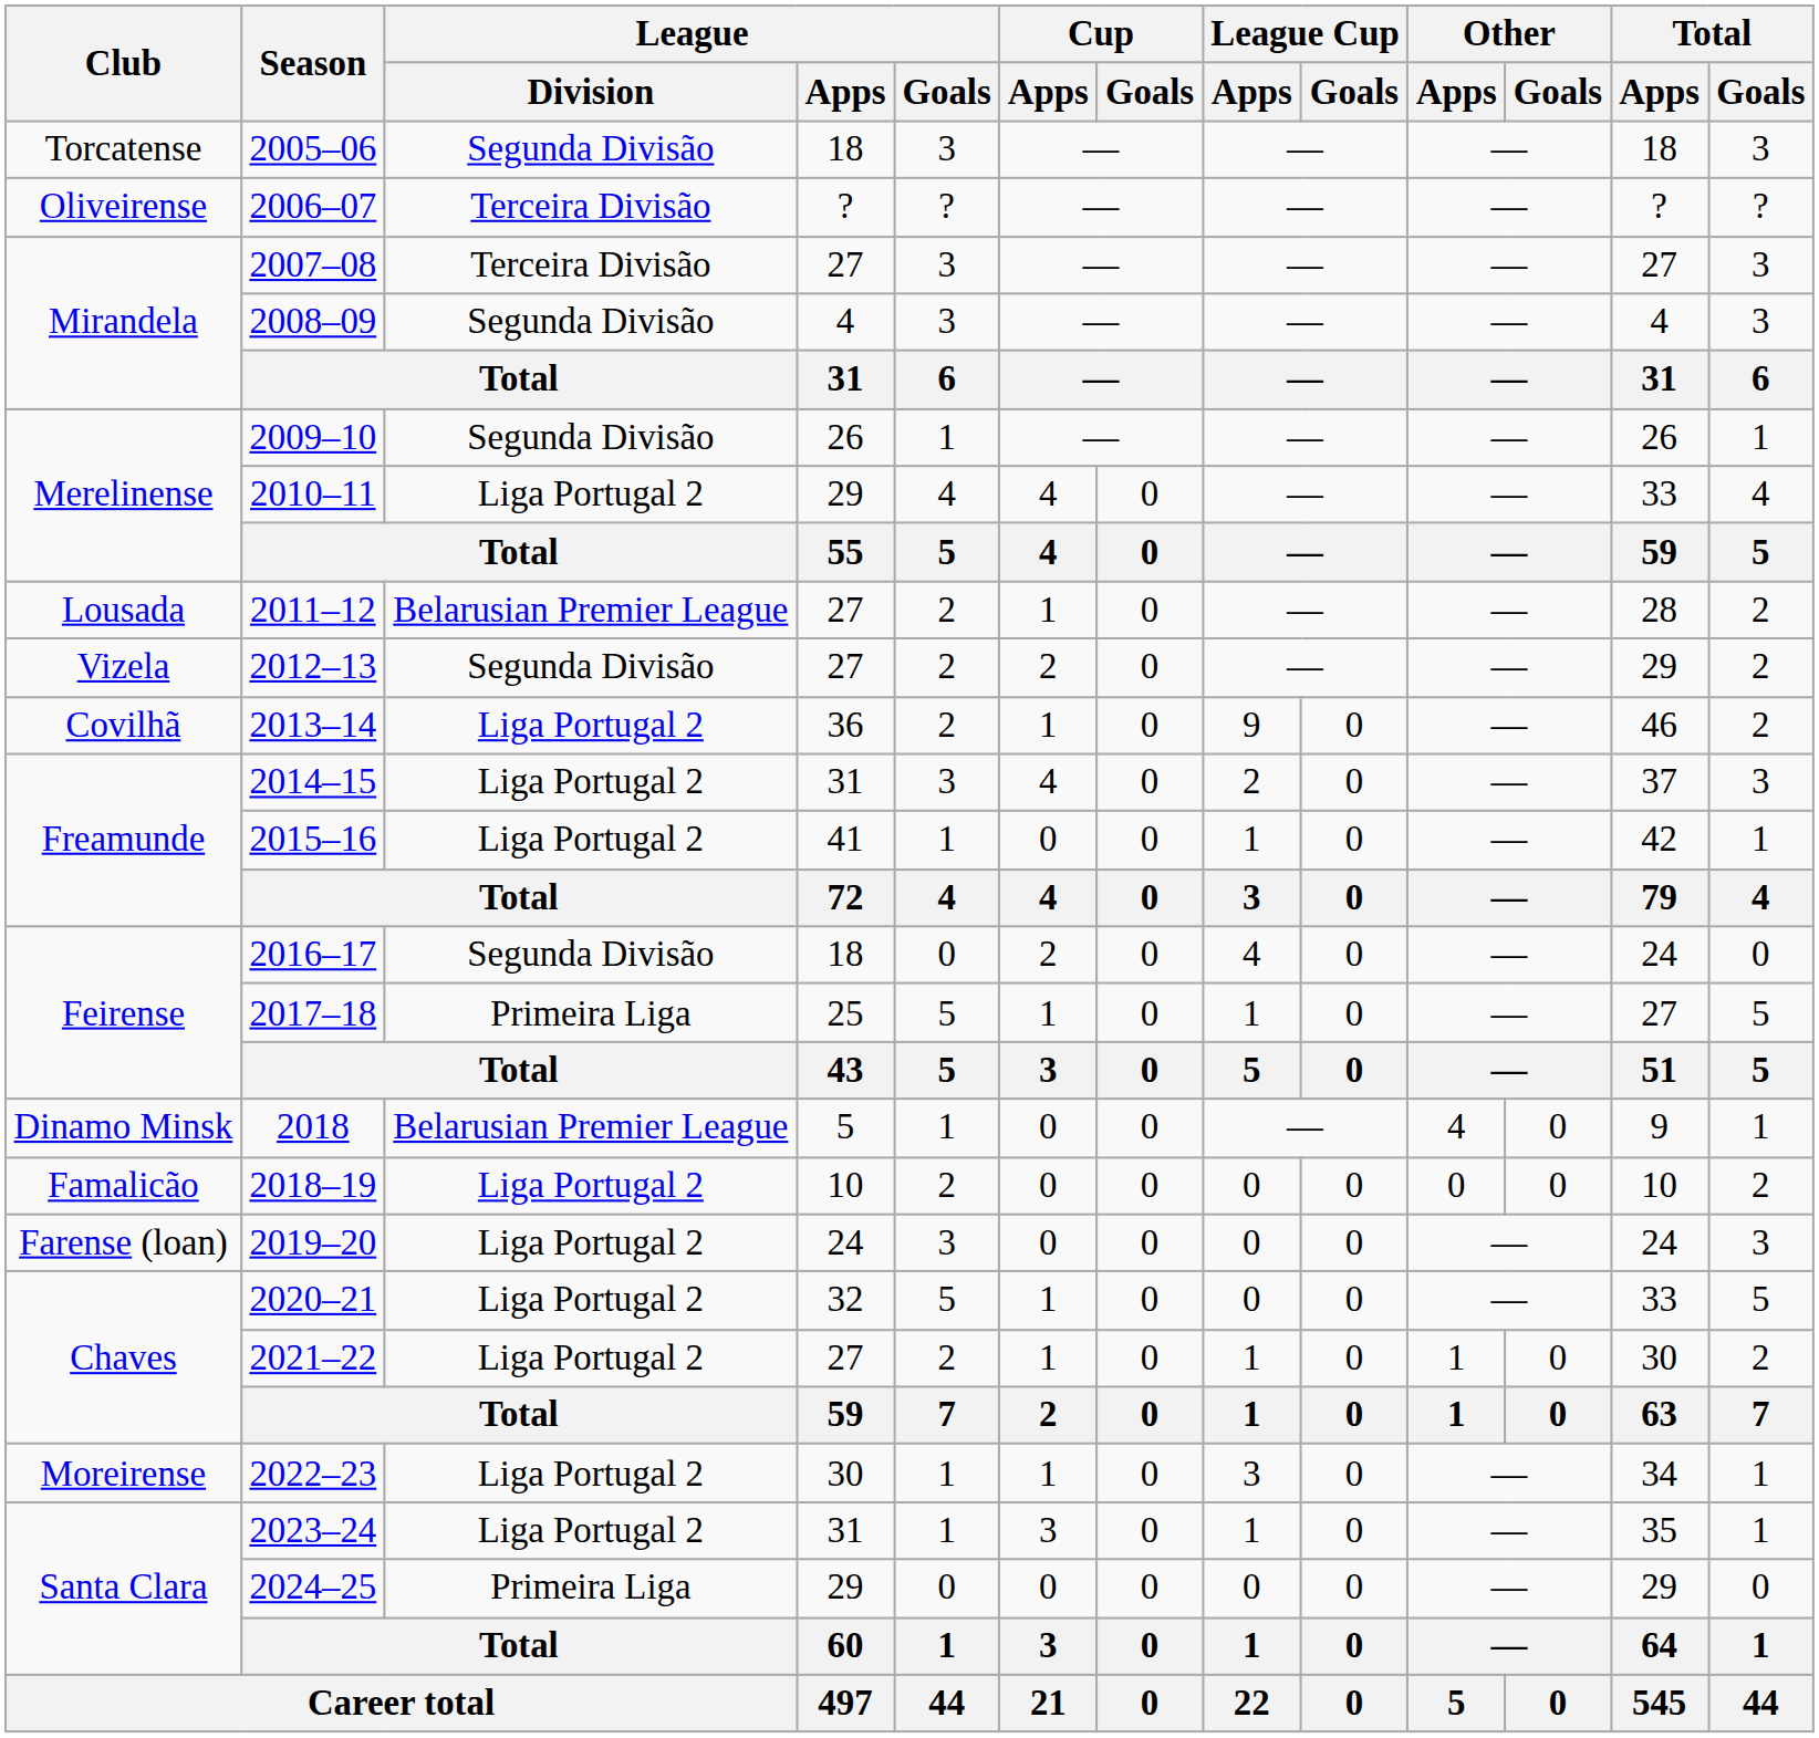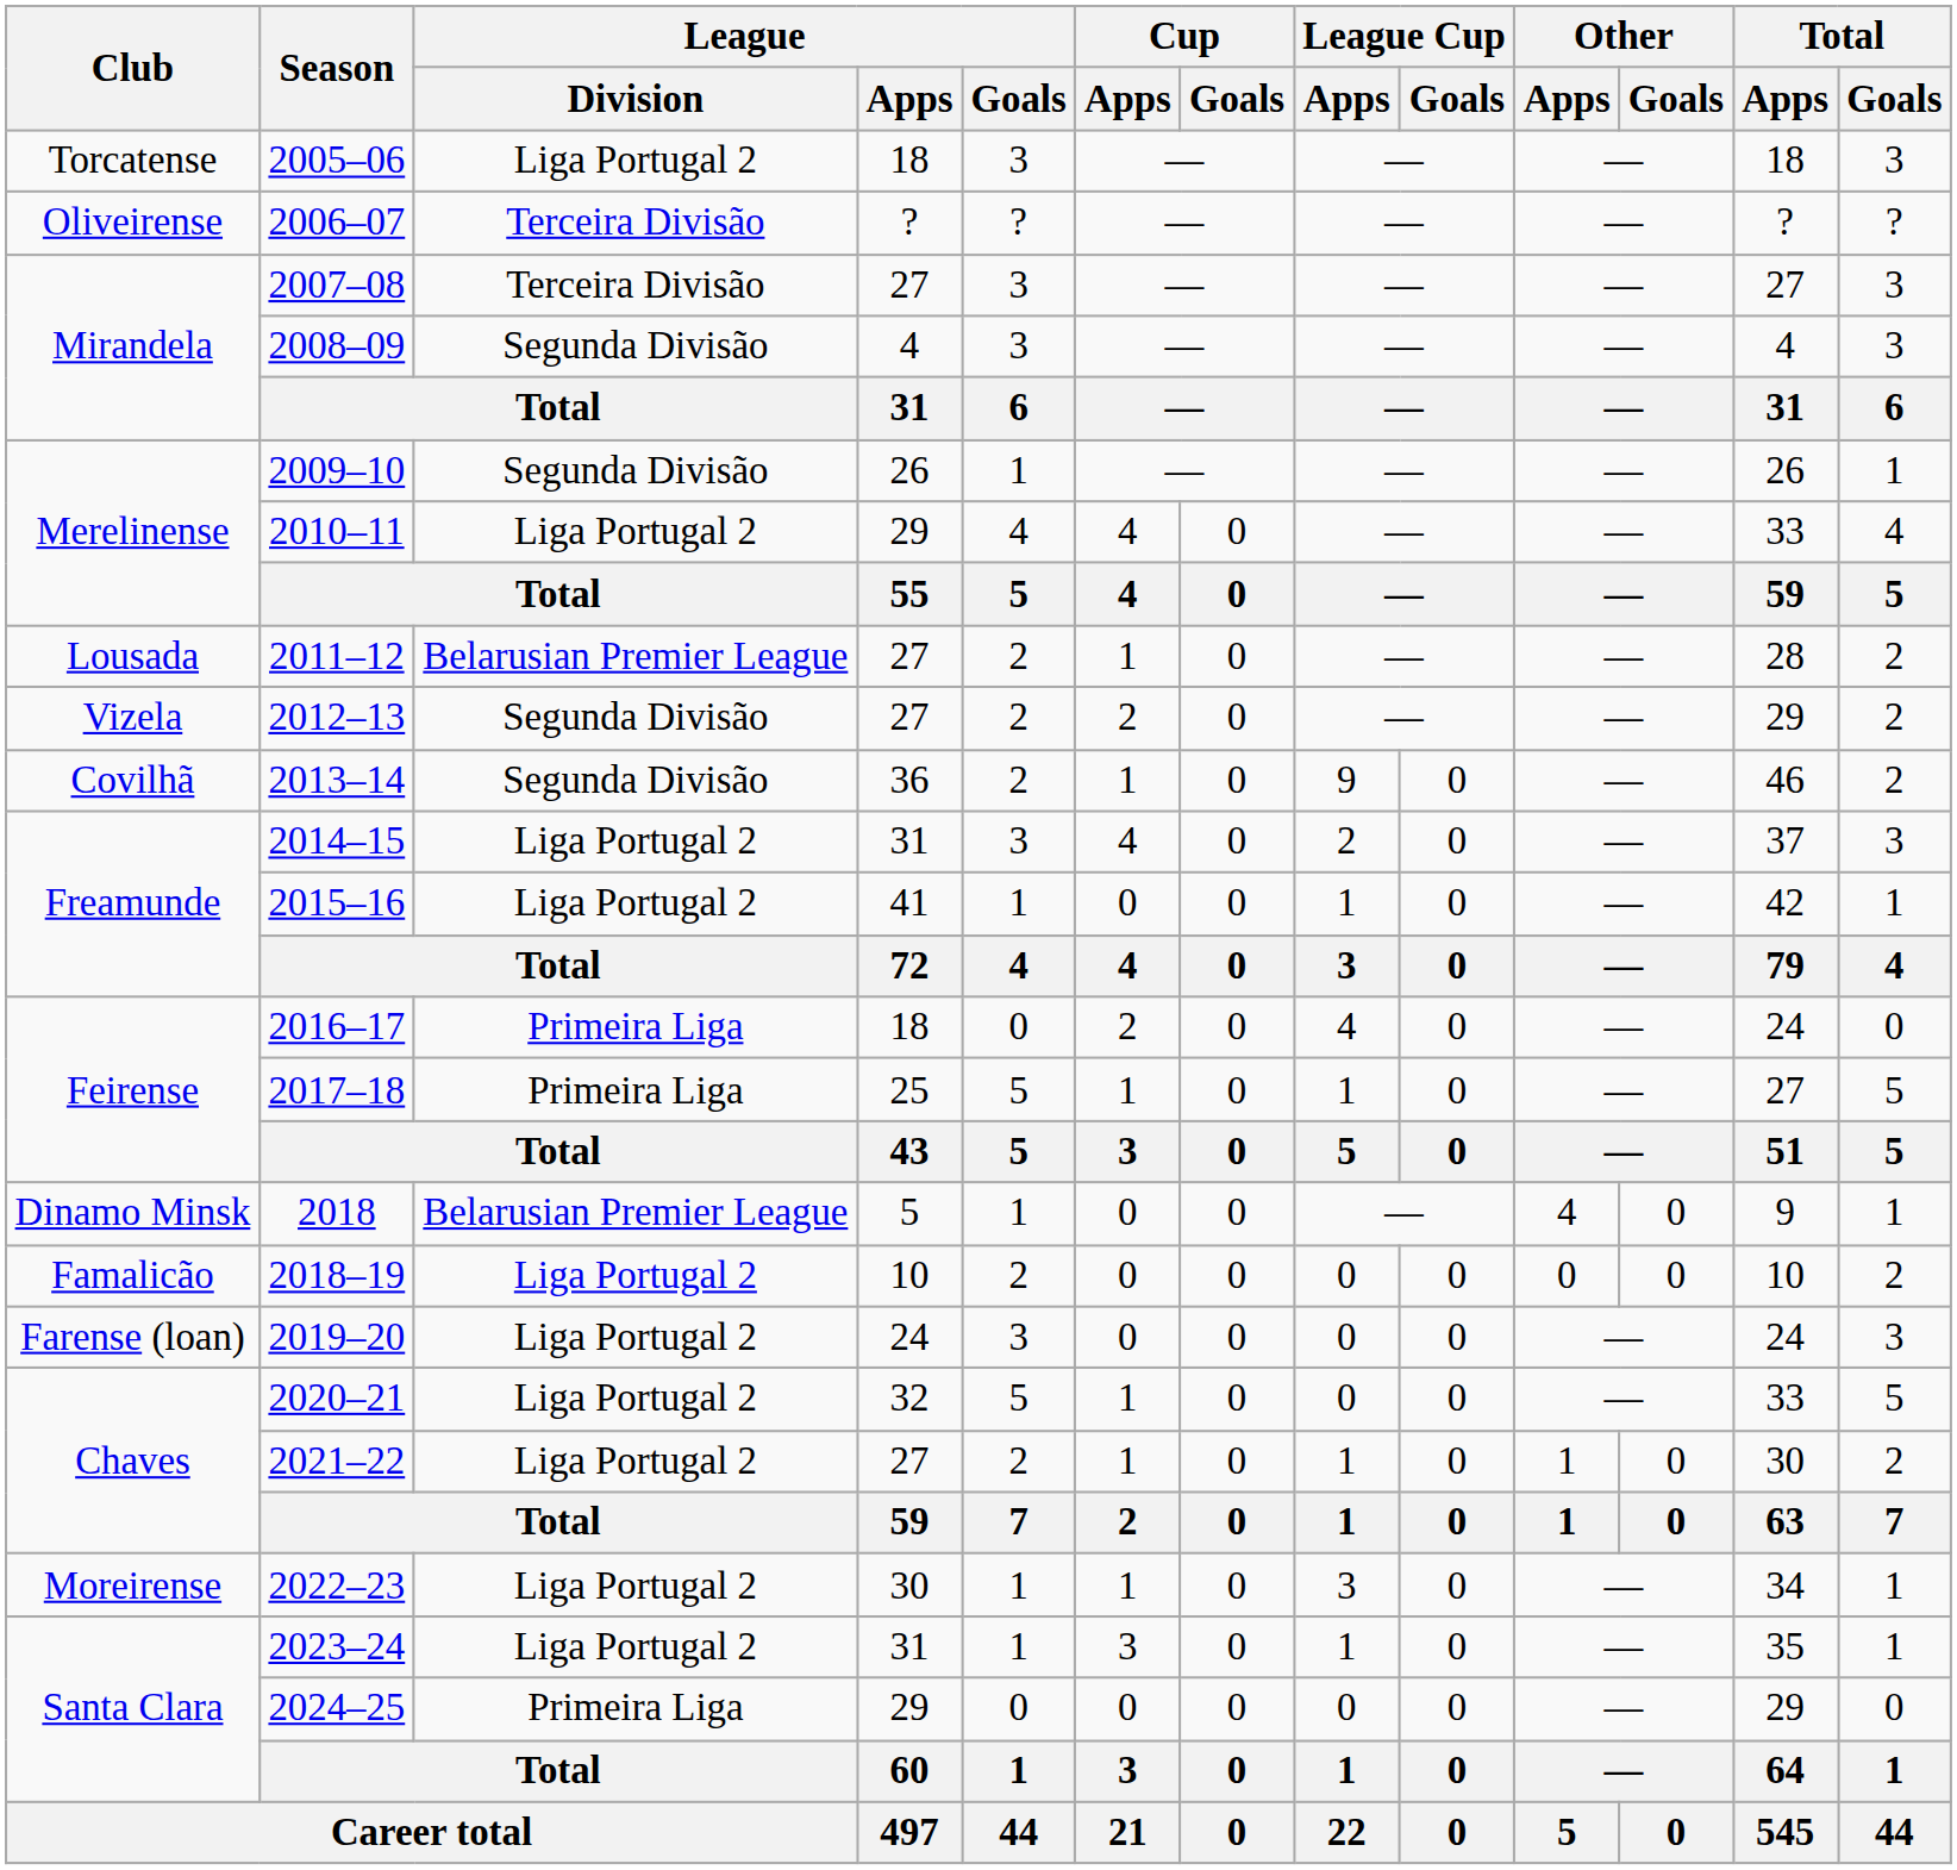2005–06 | League / Division: Segunda Divisão -> Liga Portugal 2
2013–14 | League / Division: Liga Portugal 2 -> Segunda Divisão
2016–17 | League / Division: Segunda Divisão -> Primeira Liga
